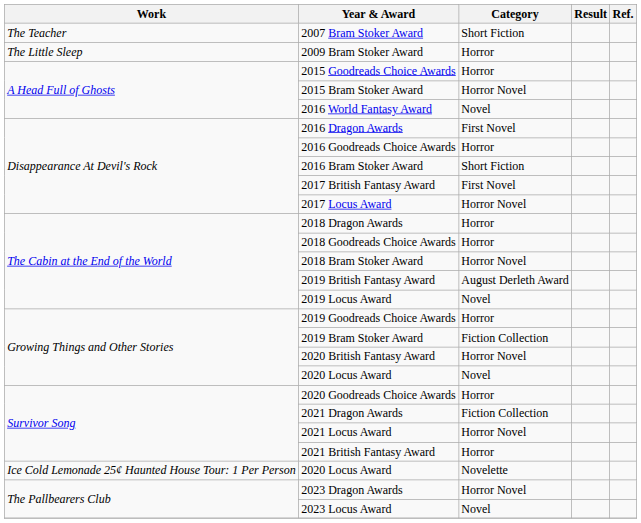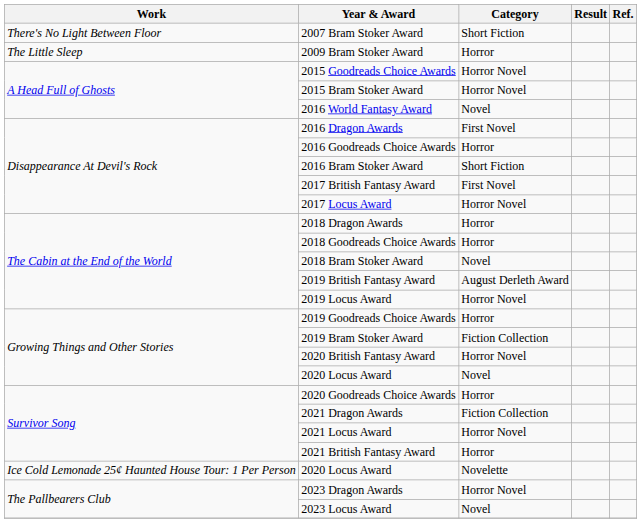- row: The Teacher | 2007 Bram Stoker Award | Short Fiction
+ row: There's No Light Between Floor | 2007 Bram Stoker Award | Short Fiction
2015 Goodreads Choice Awards | Category: Horror -> Horror Novel
2018 Bram Stoker Award | Category: Horror Novel -> Novel
2019 Locus Award | Category: Novel -> Horror Novel
